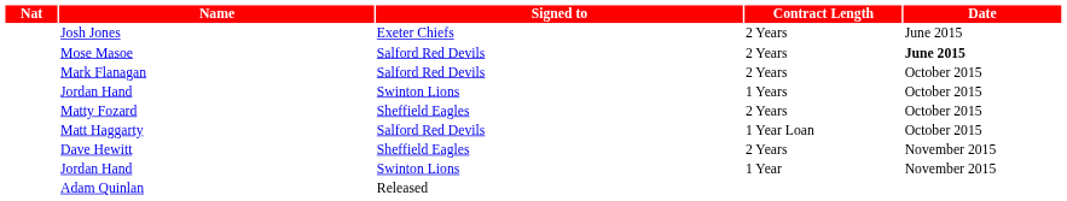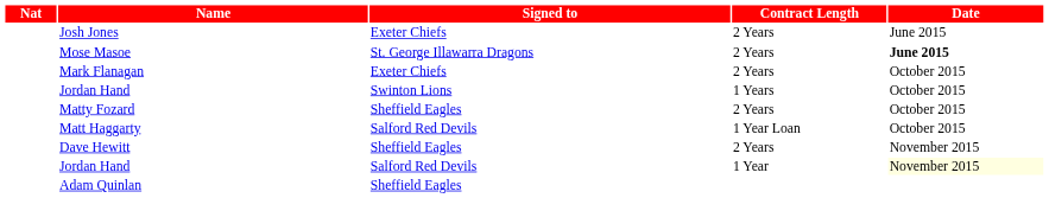Mose Masoe | Signed to: Salford Red Devils -> St. George Illawarra Dragons
Mark Flanagan | Signed to: Salford Red Devils -> Exeter Chiefs
Jordan Hand / 1 Year | Signed to: Swinton Lions -> Salford Red Devils
Jordan Hand / 1 Year | Date: no background -> lightyellow background
Adam Quinlan | Signed to: Released -> Sheffield Eagles
